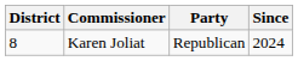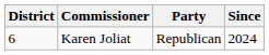Karen Joliat | District: 8 -> 6
